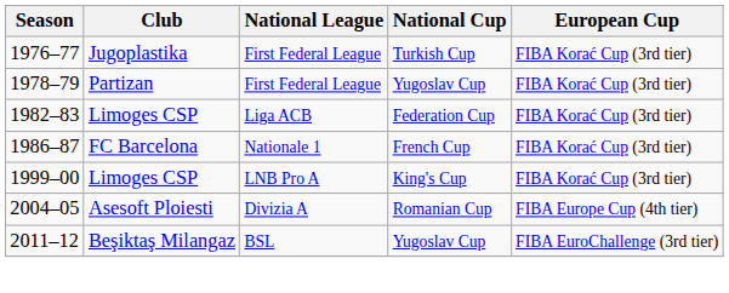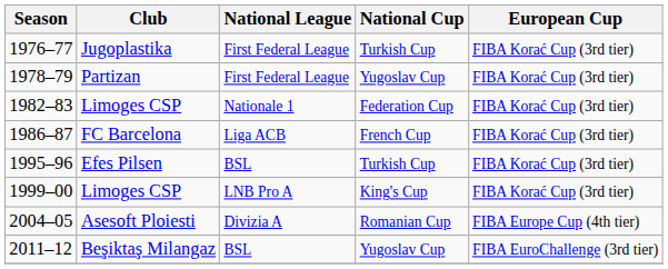1982–83 | National League: Liga ACB -> Nationale 1
1986–87 | National League: Nationale 1 -> Liga ACB
+ row: 1995–96 | Efes Pilsen | BSL | Turkish Cup | FIBA Korać Cup (3rd tier)
